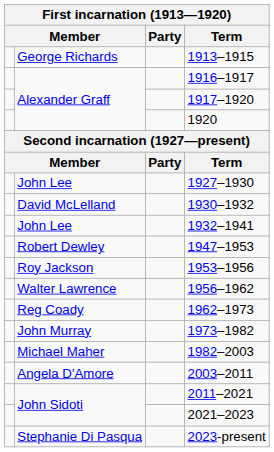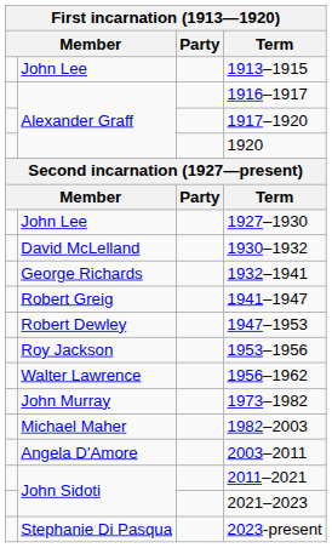1913–1915 | column 2: George Richards -> John Lee
1932–1941 | column 2: John Lee -> George Richards
+ row: Robert Greig | 1941–1947
- row: Reg Coady | 1962–1973
